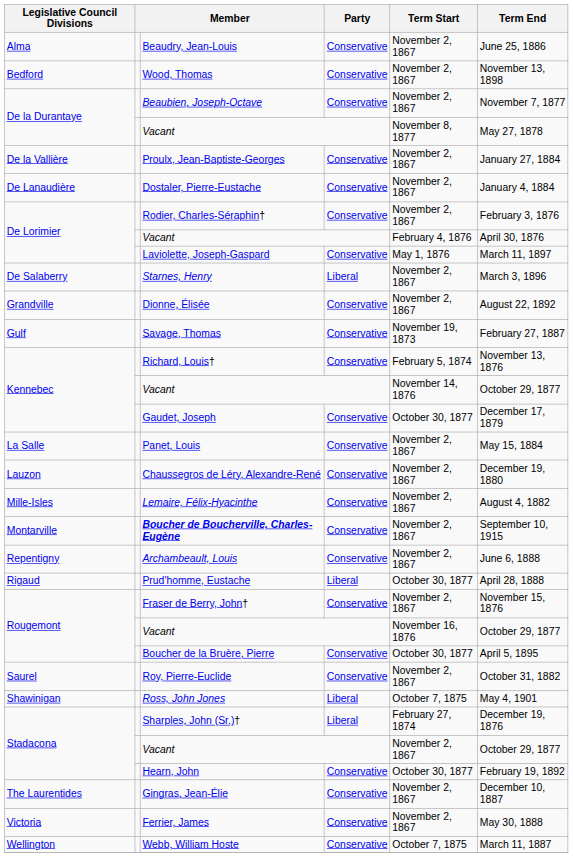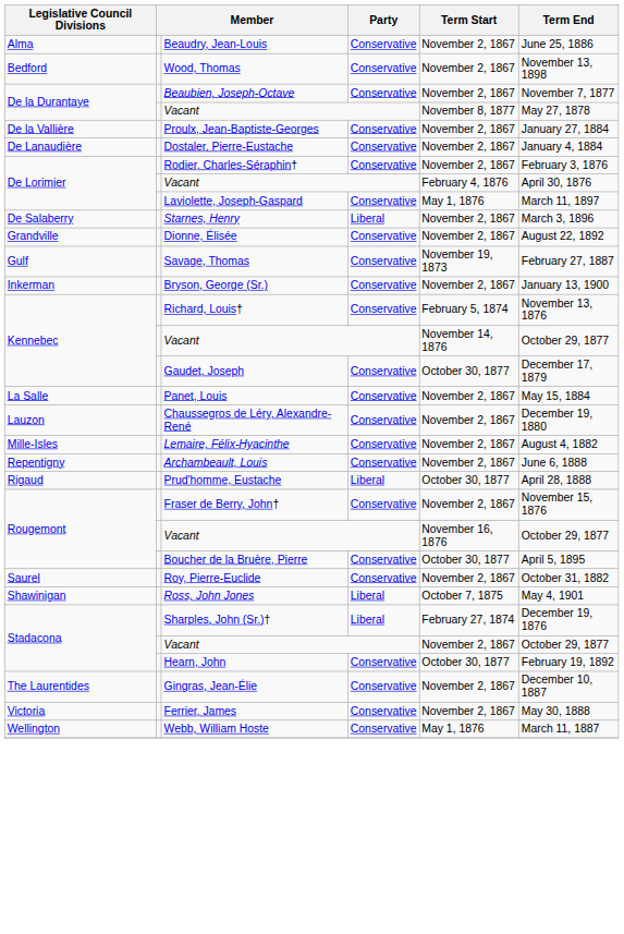+ row: Inkerman | Bryson, George (Sr.) | Conservative | November 2, 1867 | January 13, 1900
- row: Montarville | Boucher de Boucherville, Charles-Eugène | Conservative | November 2, 1867 | September 10, 1915
Webb, William Hoste | Term Start: October 7, 1875 -> May 1, 1876
